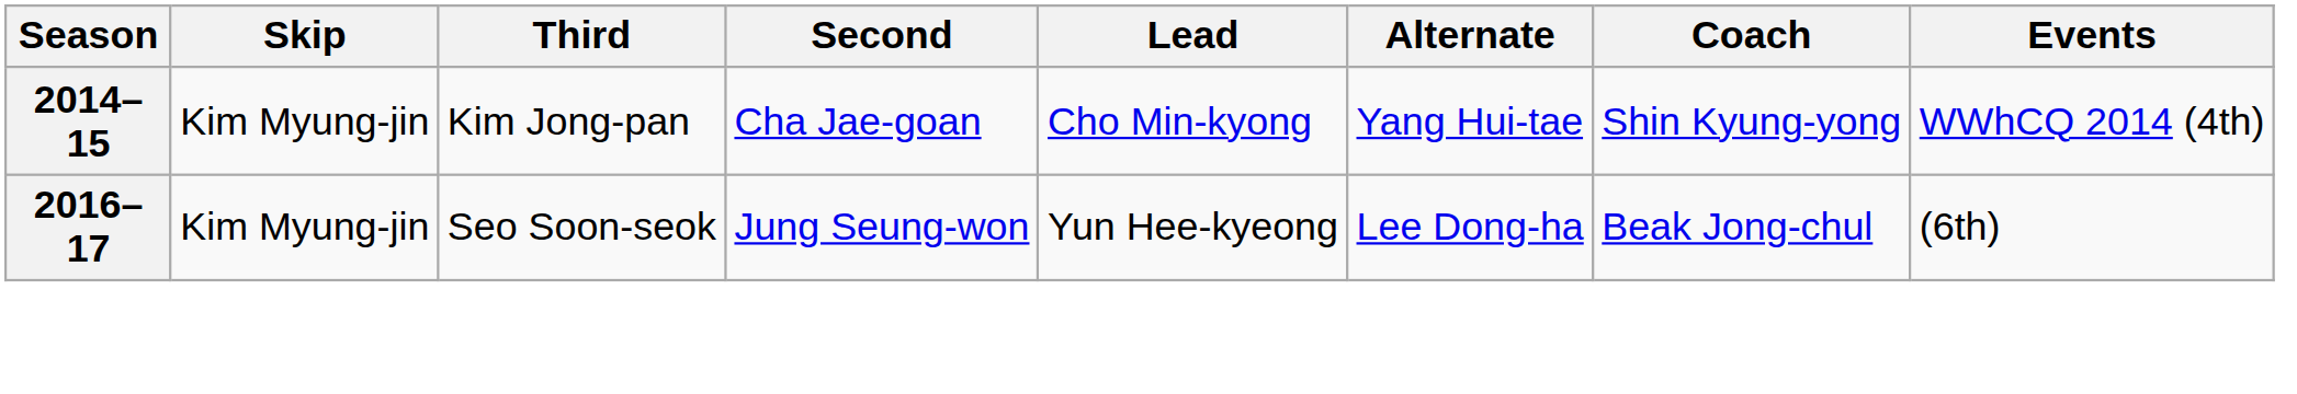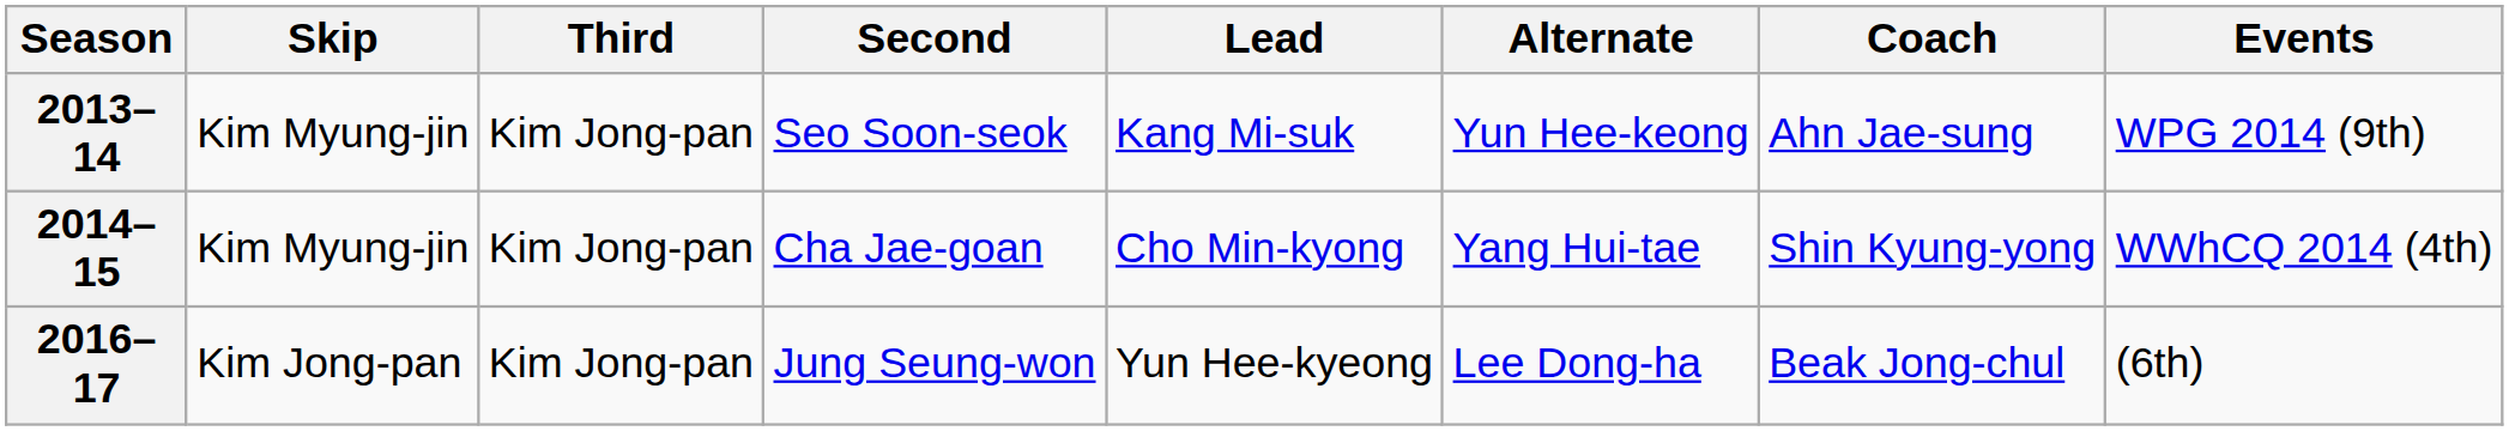+ row: 2013–14 | Kim Myung-jin | Kim Jong-pan | Seo Soon-seok | Kang Mi-suk | Yun Hee-keong | Ahn Jae-sung | WPG 2014 (9th)
2016–17 | Skip: Kim Myung-jin -> Kim Jong-pan
2016–17 | Third: Seo Soon-seok -> Kim Jong-pan
